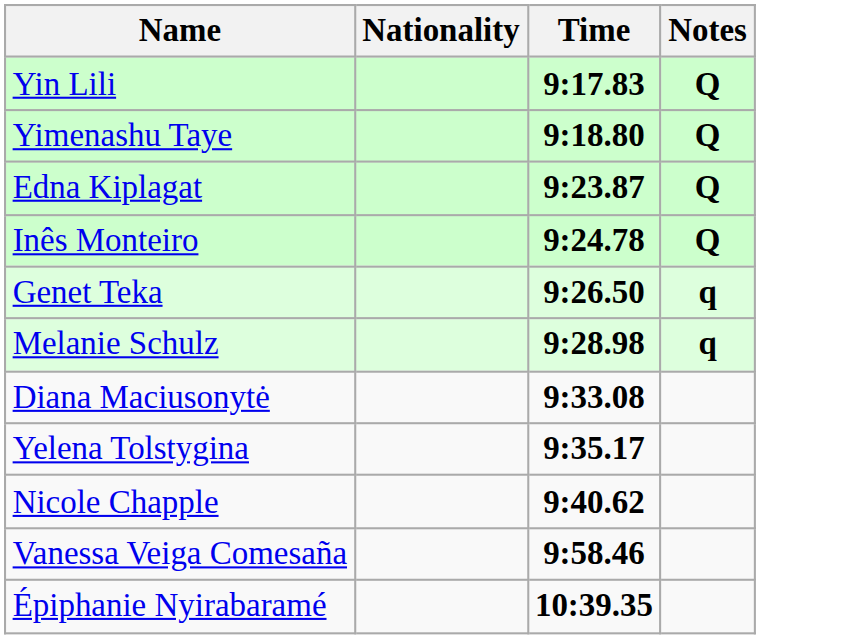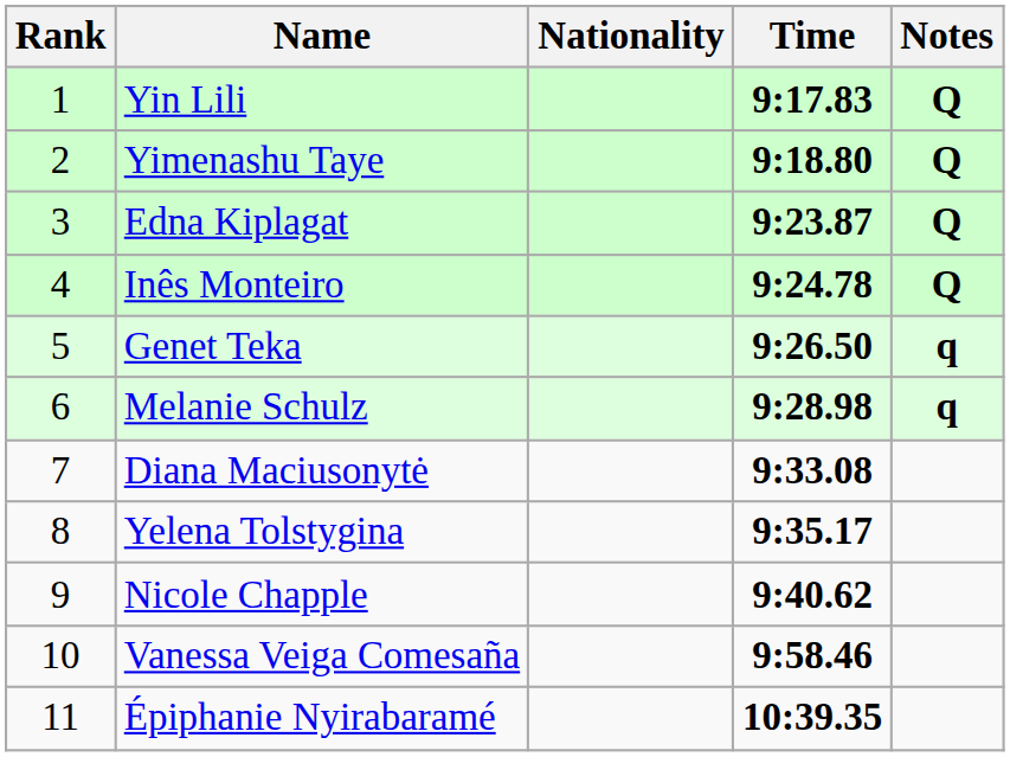+ column: Rank | 1 | 2 | 3 | 4 | 5 | 6 | 7 | 8 | 9 | 10 | 11
